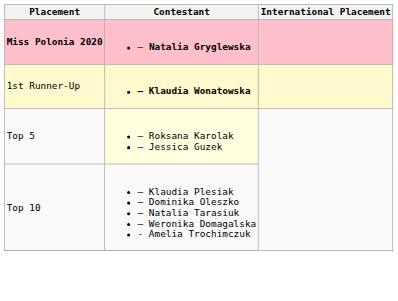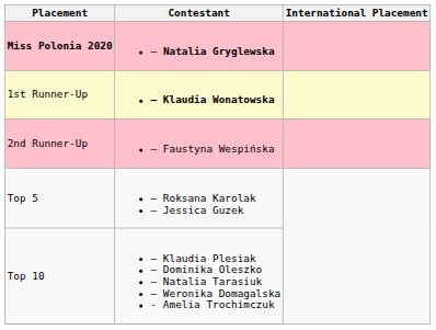+ row: 2nd Runner-Up | – Faustyna Wespińska
Top 5 | Contestant: lightyellow background -> no background
